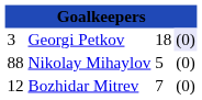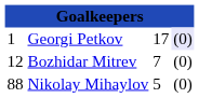Georgi Petkov | column 1: 3 -> 1
Georgi Petkov | column 3: 18 -> 17
rows swapped: Bozhidar Mitrev <-> Nikolay Mihaylov
